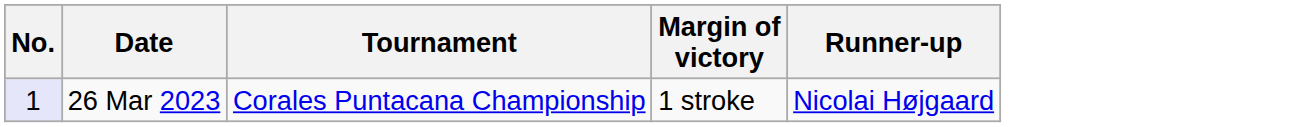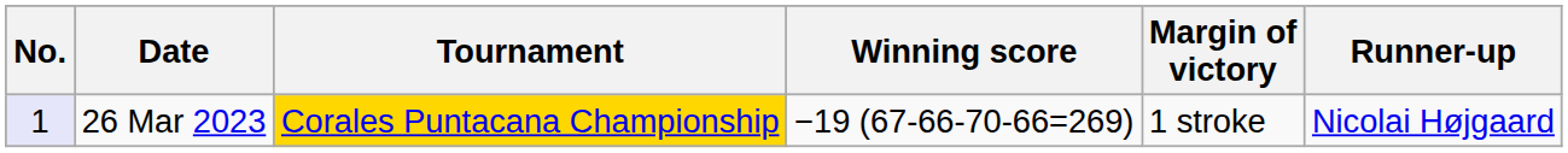+ column: Winning score | −19 (67-66-70-66=269)
26 Mar 2023 | Tournament: no background -> gold background
